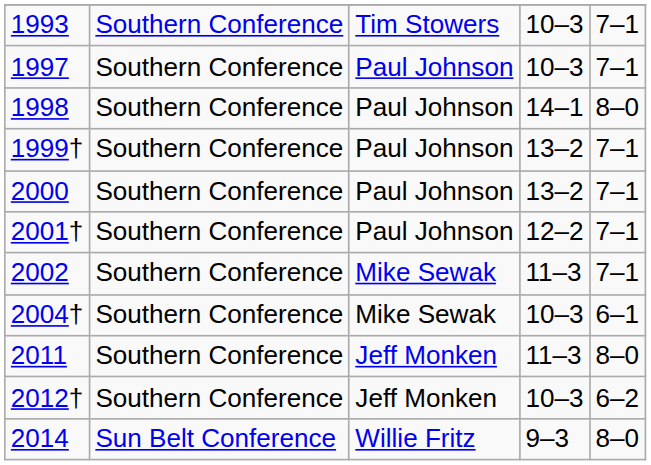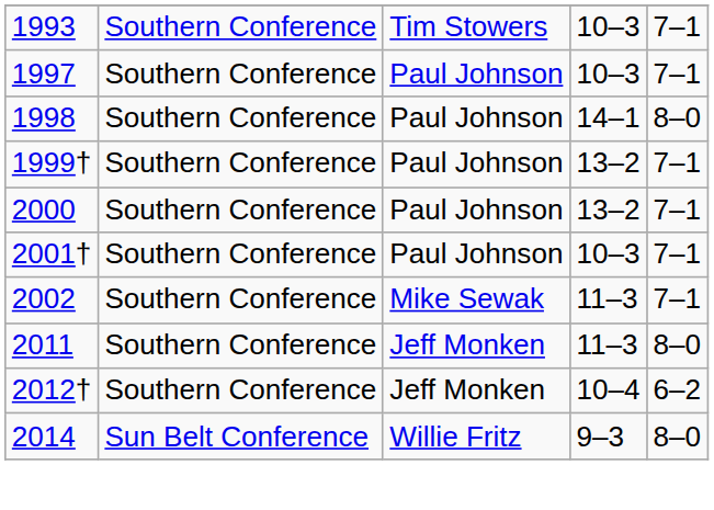2001† | column 4: 12–2 -> 10–3
- row: 2004† | Southern Conference | Mike Sewak | 10–3 | 6–1
2012† | column 4: 10–3 -> 10–4
